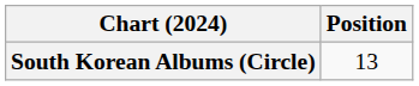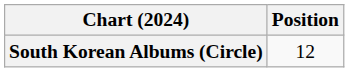South Korean Albums (Circle) | Position: 13 -> 12
